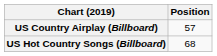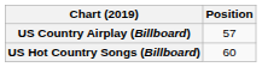US Hot Country Songs (Billboard) | Position: 68 -> 60
